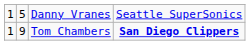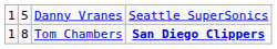Tom Chambers | column 2: 9 -> 8
